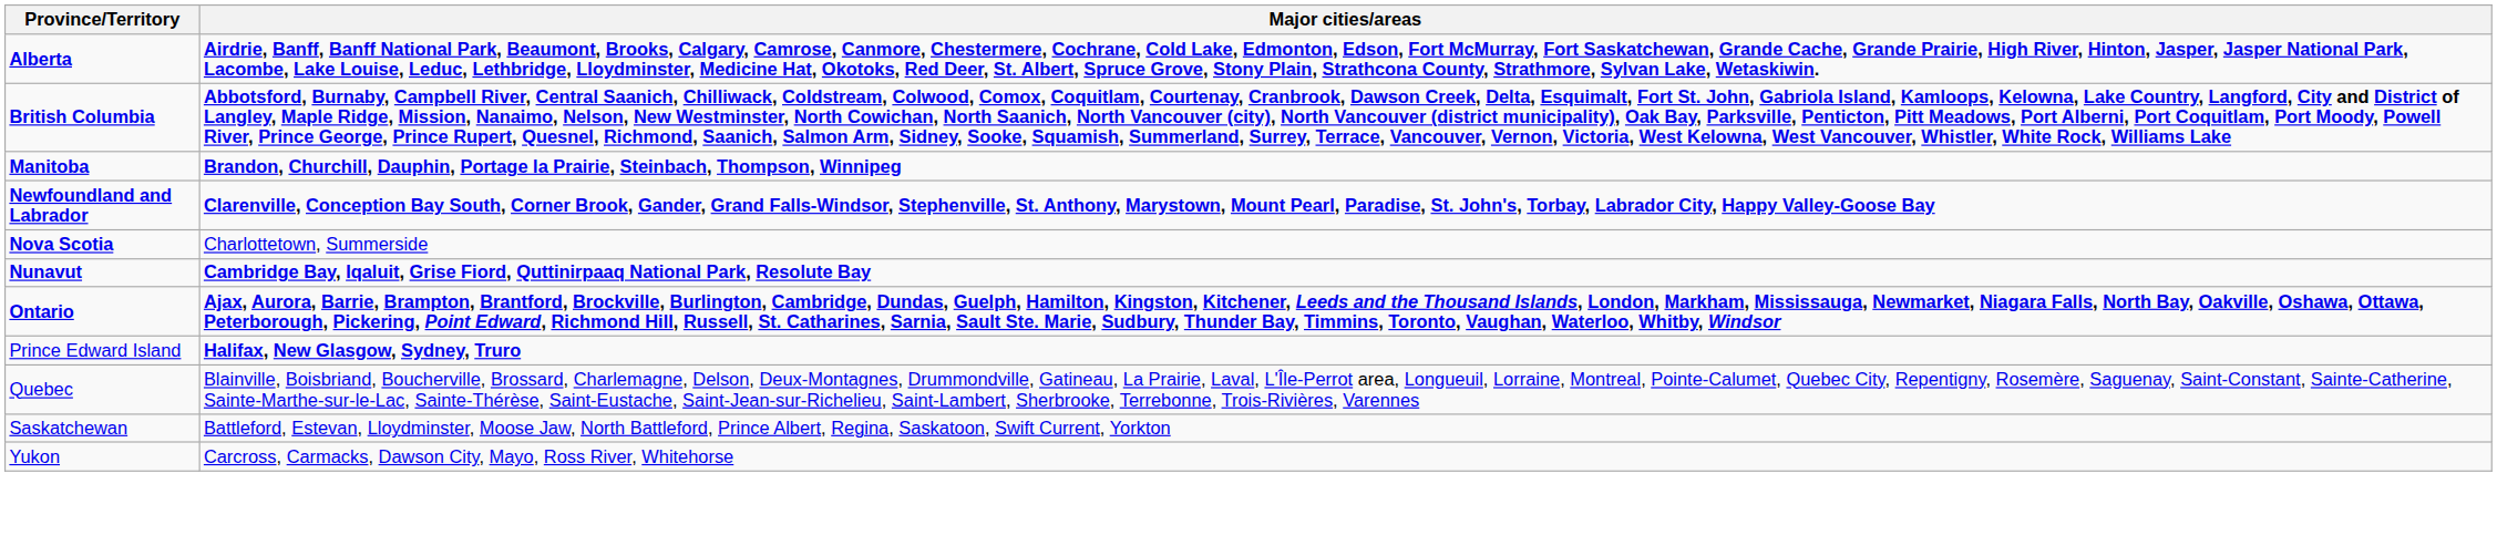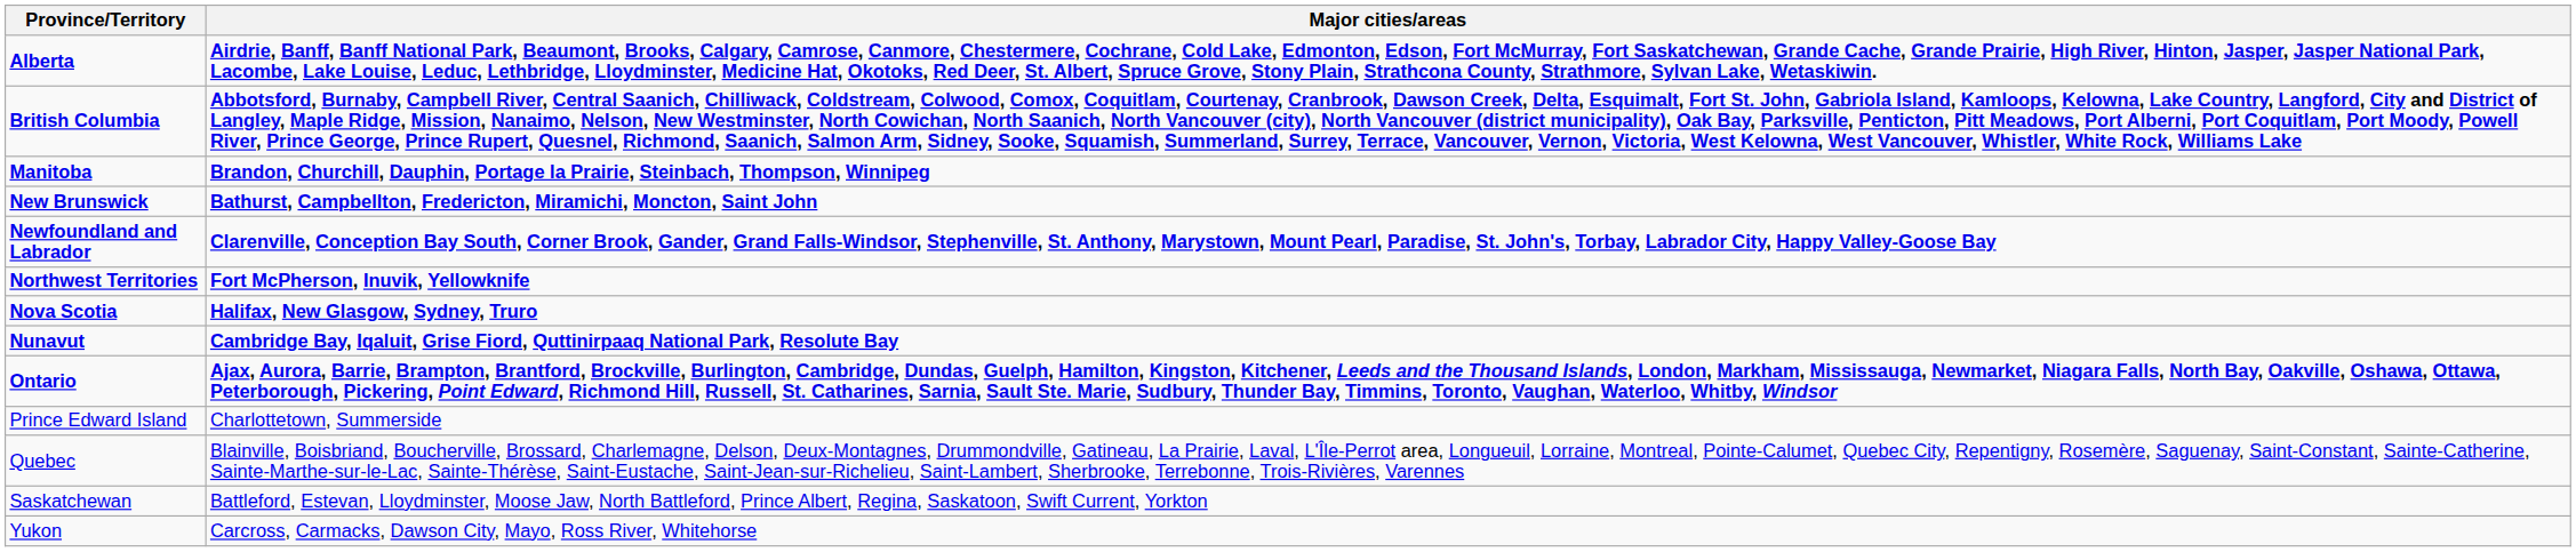+ row: New Brunswick | Bathurst, Campbellton, Fredericton, Miramichi, Moncton, Saint John
+ row: Northwest Territories | Fort McPherson, Inuvik, Yellowknife
Nova Scotia | Major cities/areas: Charlottetown, Summerside -> Halifax, New Glasgow, Sydney, Truro
Prince Edward Island | Major cities/areas: Halifax, New Glasgow, Sydney, Truro -> Charlottetown, Summerside
